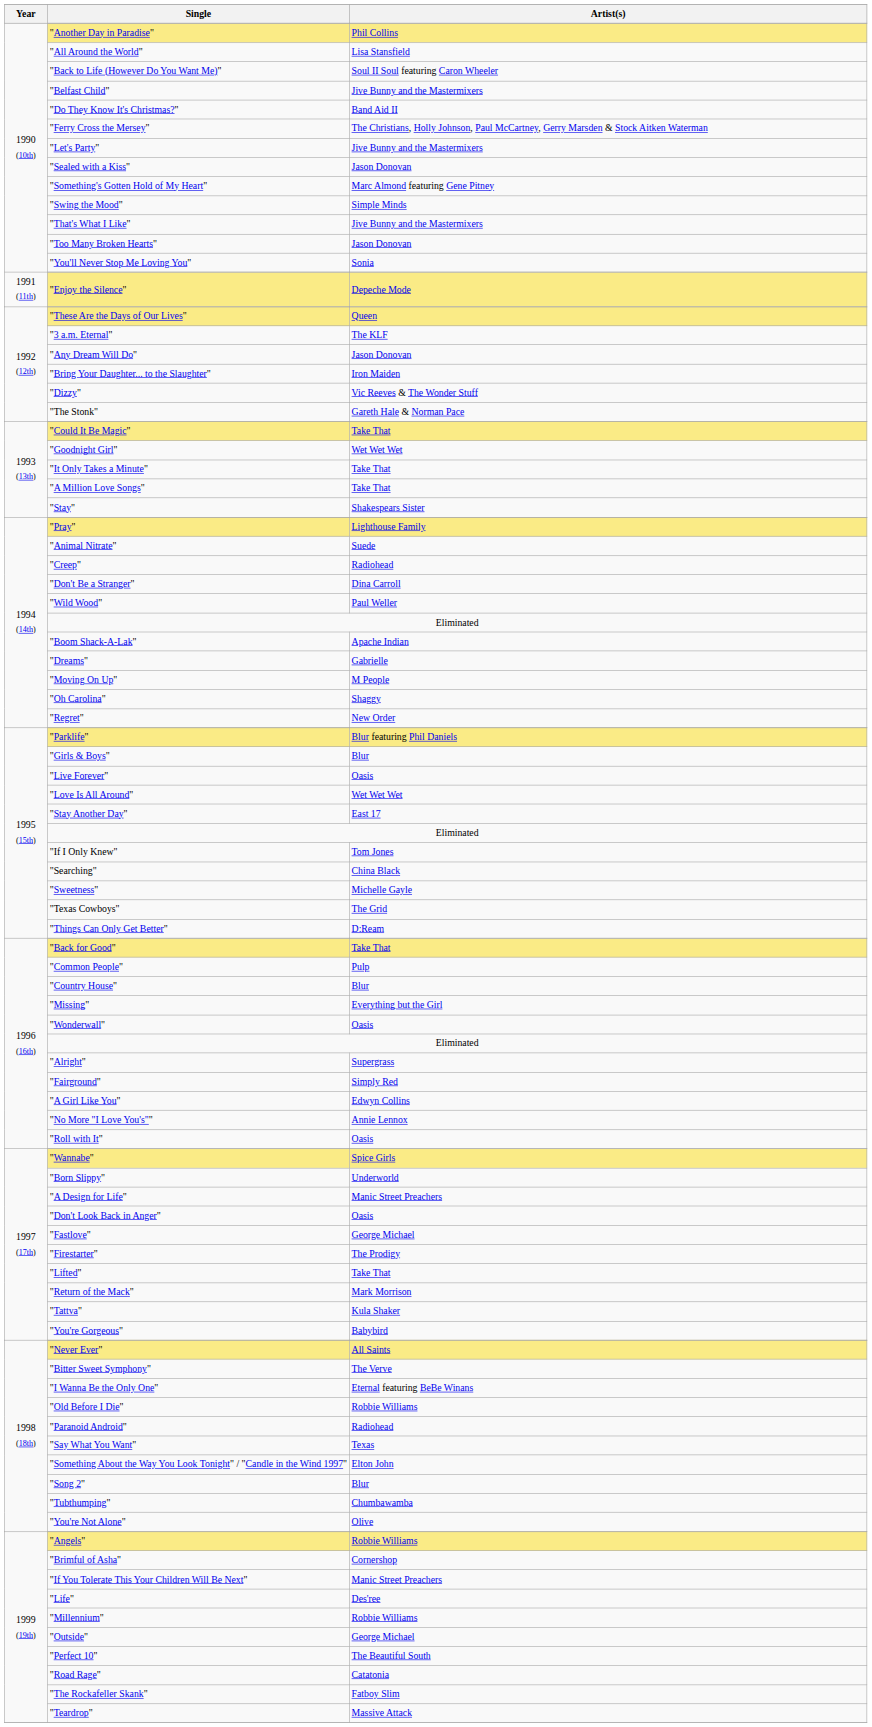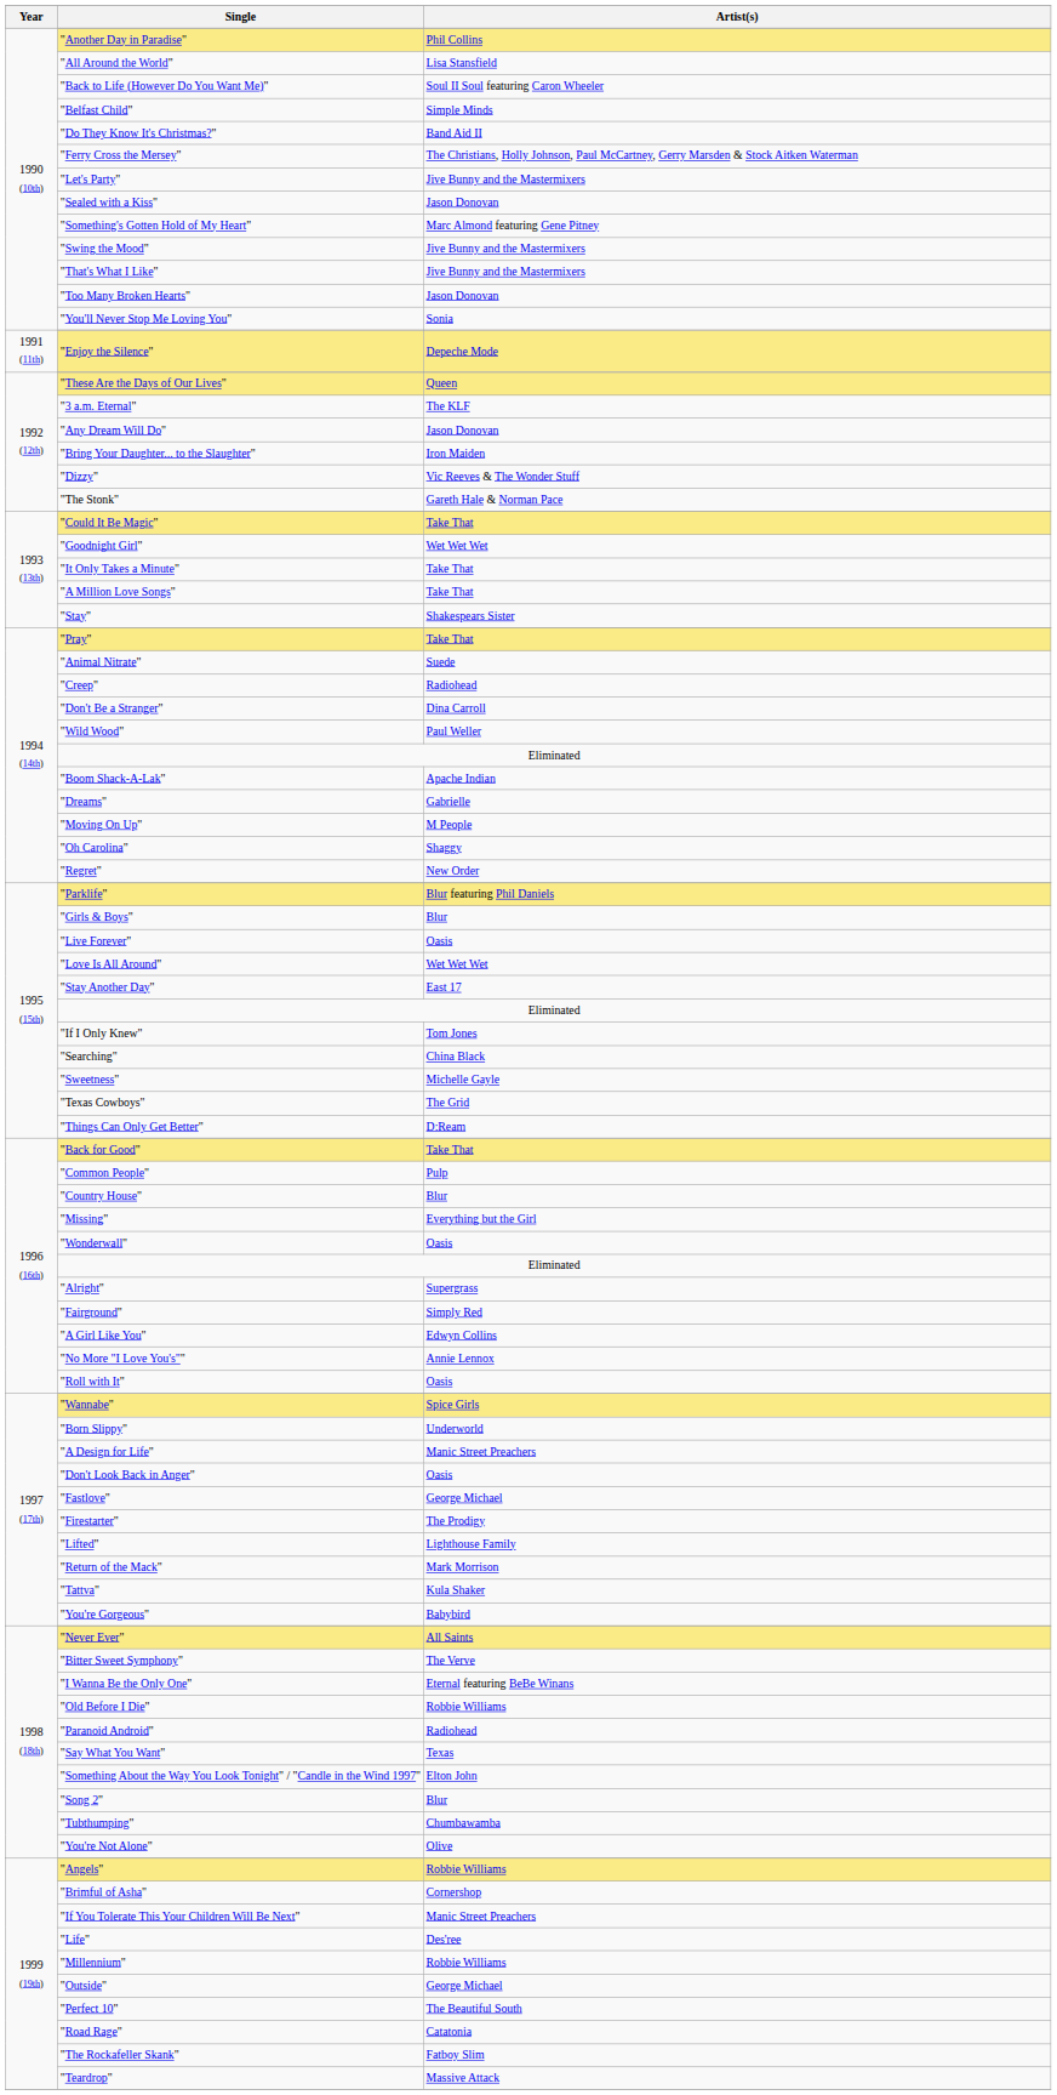"Belfast Child" | Artist(s): Jive Bunny and the Mastermixers -> Simple Minds
"Swing the Mood" | Artist(s): Simple Minds -> Jive Bunny and the Mastermixers
"Pray" | Artist(s): Lighthouse Family -> Take That
"Lifted" | Artist(s): Take That -> Lighthouse Family
